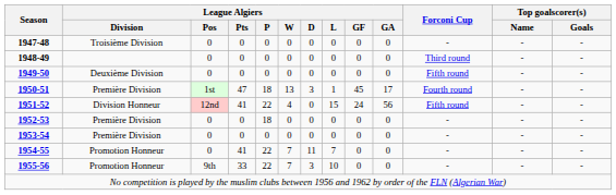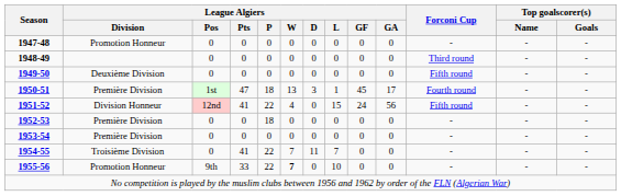1947-48 | League Algiers / Division: Troisième Division -> Promotion Honneur
1954-55 | League Algiers / Division: Promotion Honneur -> Troisième Division
1955-56 | League Algiers / W: normal -> bold
1955-56 | League Algiers / D: 3 -> 0
